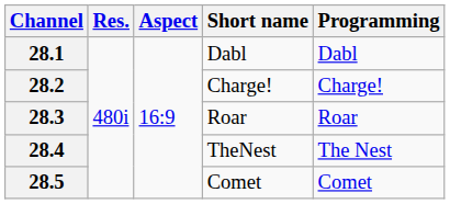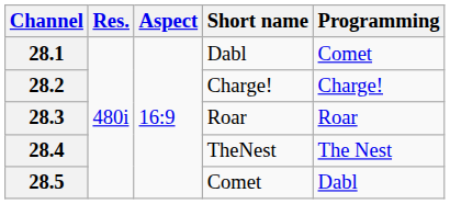28.1 | Programming: Dabl -> Comet
28.5 | Programming: Comet -> Dabl
